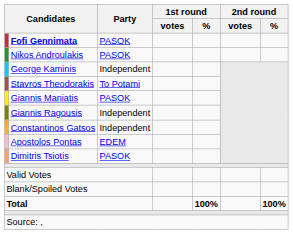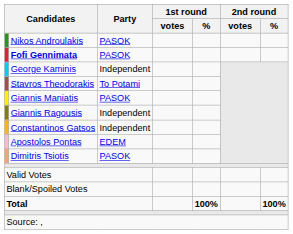rows swapped: Fofi Gennimata <-> Nikos Androulakis
